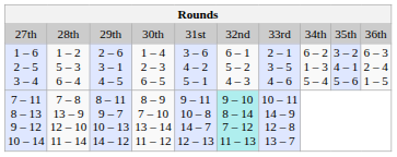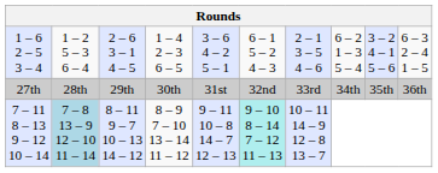rows swapped: 27th <-> 1 – 6 2 – 5 3 – 4
7 – 11 8 – 13 9 – 12 10 – 14 | column 2: no background -> lightblue background
